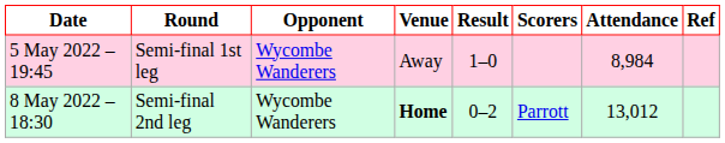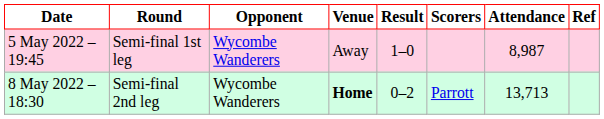5 May 2022 – 19:45 | Attendance: 8,984 -> 8,987
8 May 2022 – 18:30 | Attendance: 13,012 -> 13,713
